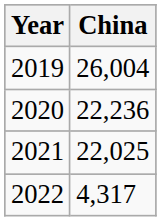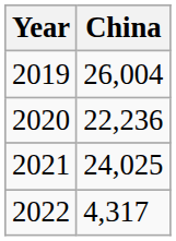2021 | China: 22,025 -> 24,025
